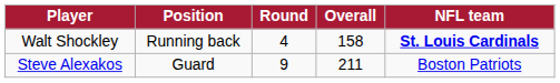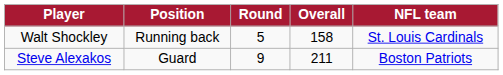Walt Shockley | Round: 4 -> 5
Walt Shockley | NFL team: bold -> normal
